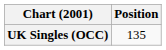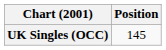UK Singles (OCC) | Position: 135 -> 145
